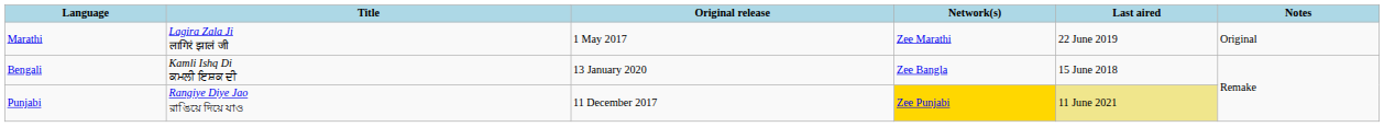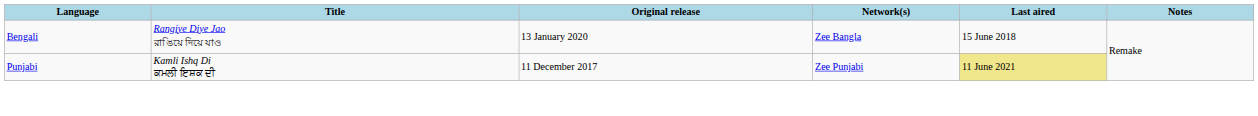- row: Marathi | Lagira Zala Ji लागिरं झालं जी | 1 May 2017 | Zee Marathi | 22 June 2019 | Original
Bengali | Title: Kamli Ishq Di ਕਮਲੀ ਇਸ਼ਕ ਦੀ -> Rangiye Diye Jao রাঙিয়ে দিয়ে যাও
Punjabi | Title: Rangiye Diye Jao রাঙিয়ে দিয়ে যাও -> Kamli Ishq Di ਕਮਲੀ ਇਸ਼ਕ ਦੀ
Punjabi | Network(s): gold background -> no background
